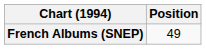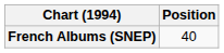French Albums (SNEP) | Position: 49 -> 40
